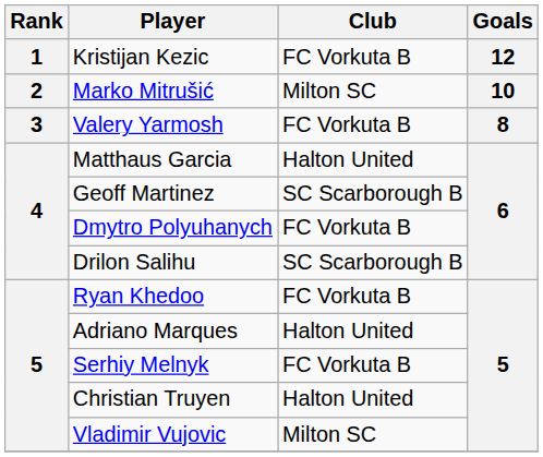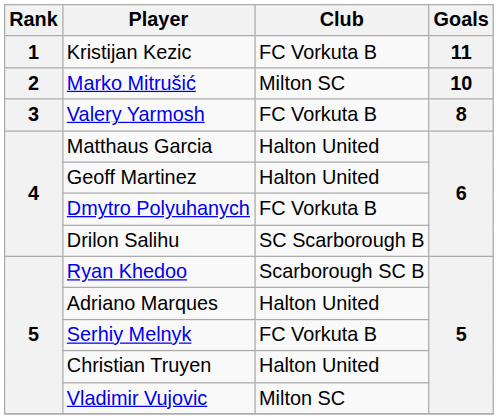Kristijan Kezic | Goals: 12 -> 11
Geoff Martinez | Club: SC Scarborough B -> Halton United
Ryan Khedoo | Club: FC Vorkuta B -> Scarborough SC B
